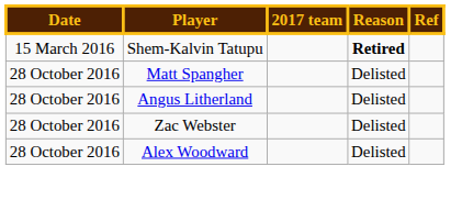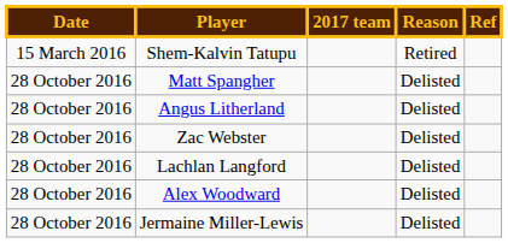Shem-Kalvin Tatupu | Reason: bold -> normal
+ row: 28 October 2016 | Lachlan Langford | Delisted
+ row: 28 October 2016 | Jermaine Miller-Lewis | Delisted
